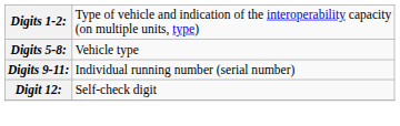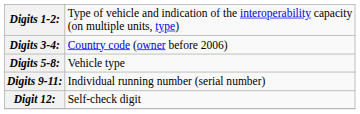+ row: Digits 3-4: | Country code (owner before 2006)
